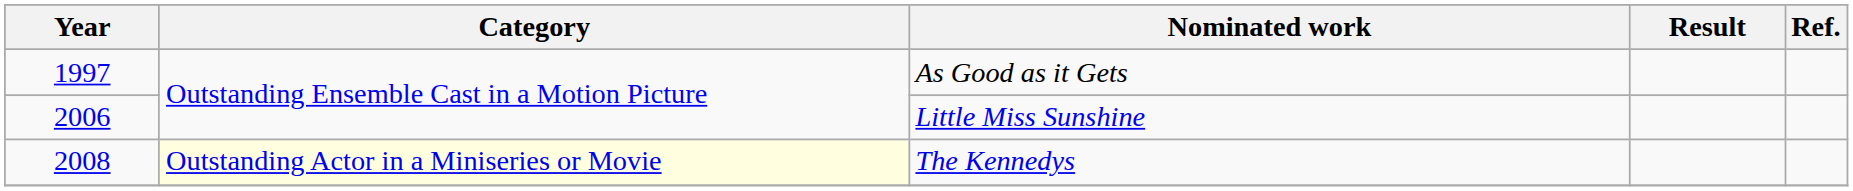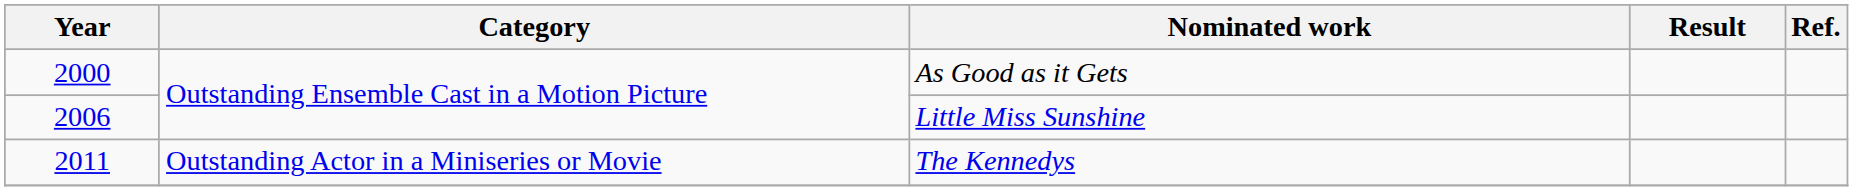As Good as it Gets | Year: 1997 -> 2000
The Kennedys | Year: 2008 -> 2011
The Kennedys | Category: lightyellow background -> no background
